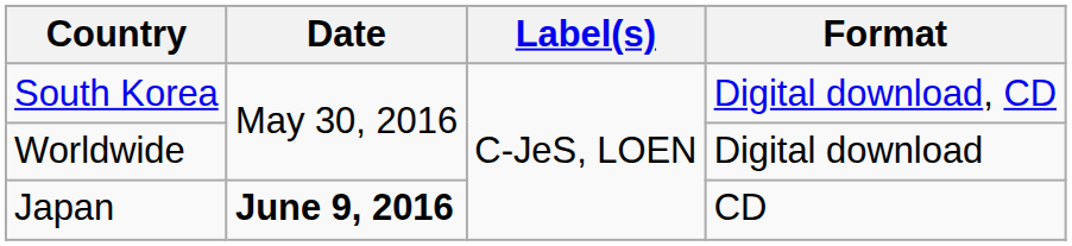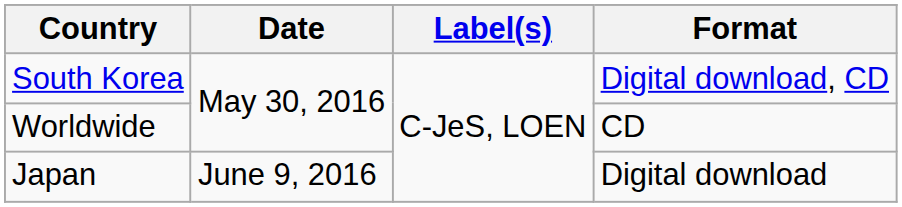Worldwide | Format: Digital download -> CD
Japan | Date: bold -> normal
Japan | Format: CD -> Digital download
